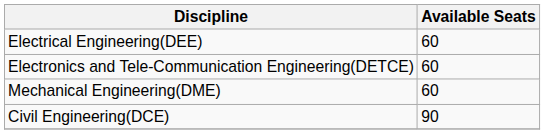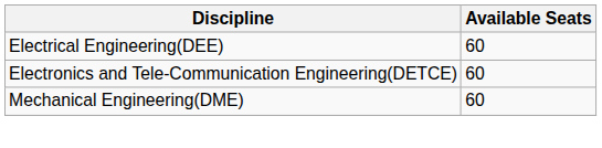- row: Civil Engineering(DCE) | 90
